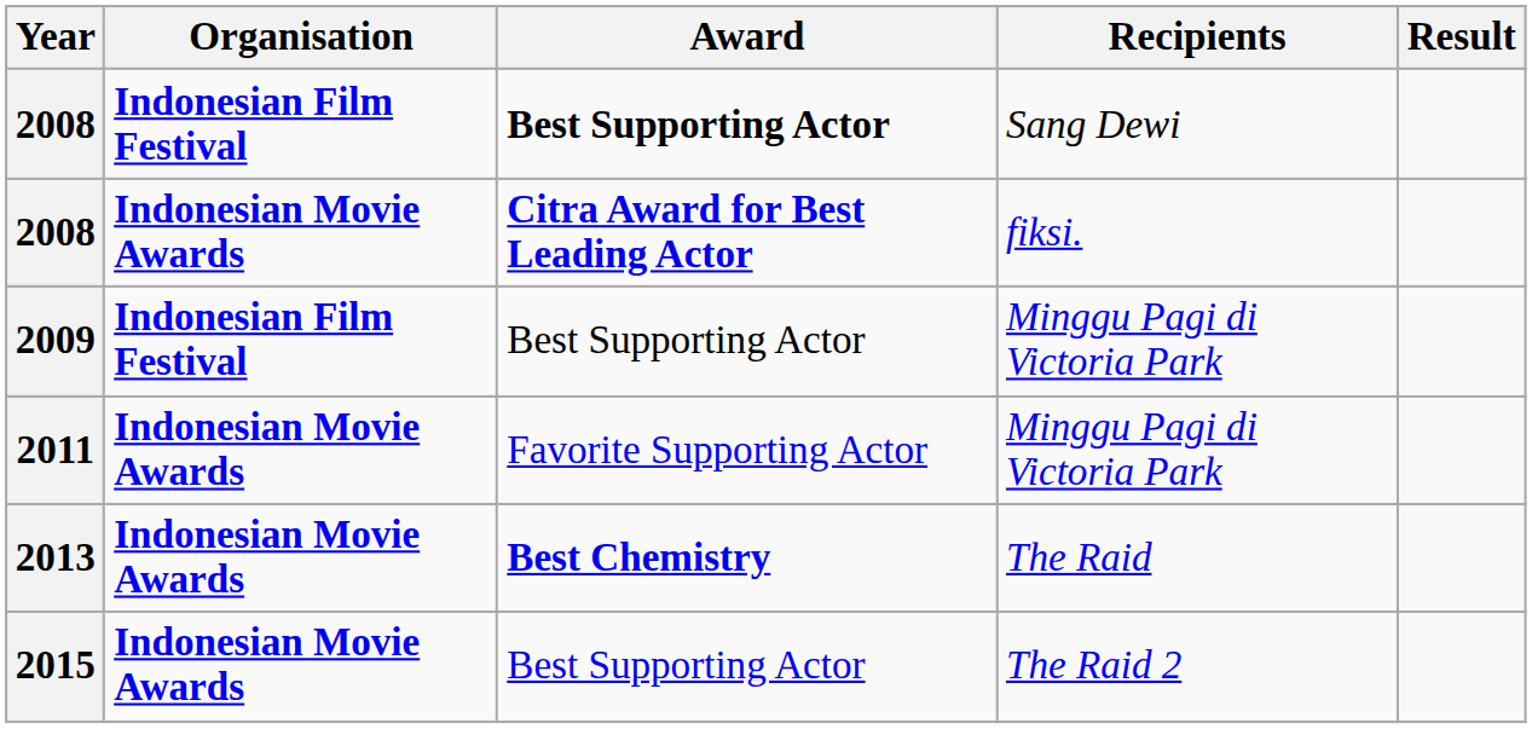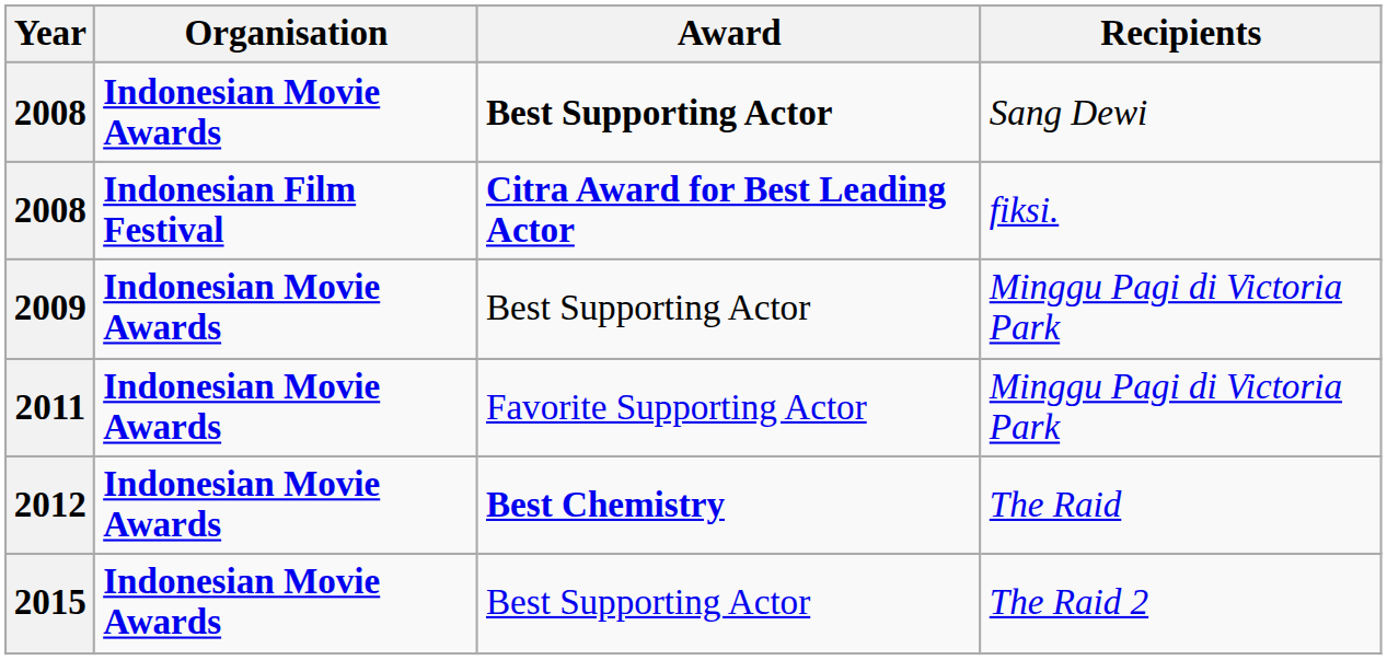- column: Result
Sang Dewi | Organisation: Indonesian Film Festival -> Indonesian Movie Awards
fiksi. | Organisation: Indonesian Movie Awards -> Indonesian Film Festival
Best Supporting Actor / Minggu Pagi di Victoria Park | Organisation: Indonesian Film Festival -> Indonesian Movie Awards
The Raid | Year: 2013 -> 2012
